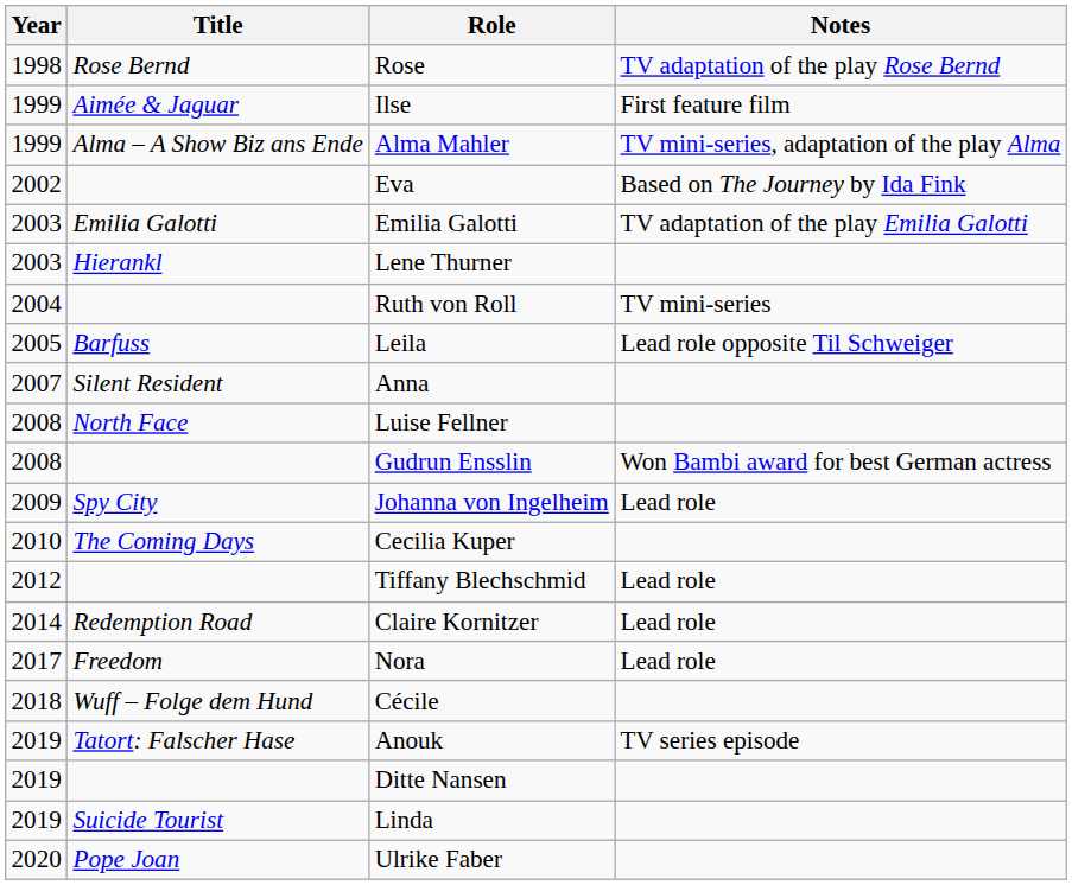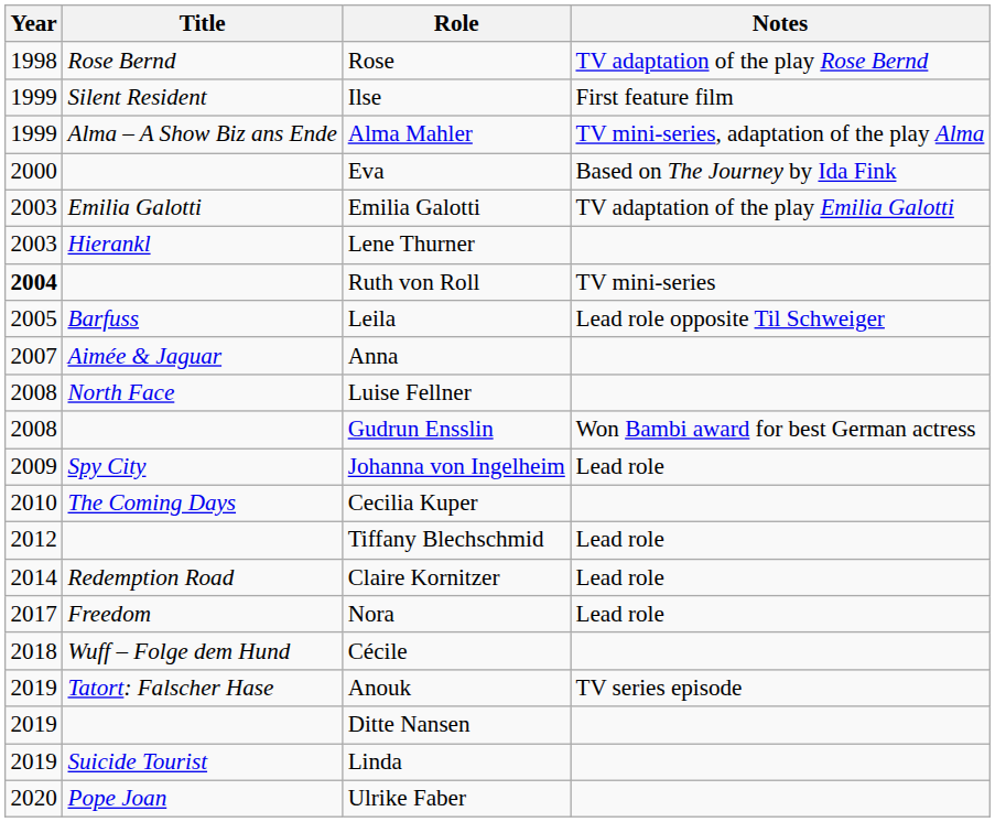Ilse | Title: Aimée & Jaguar -> Silent Resident
Eva | Year: 2002 -> 2000
Ruth von Roll | Year: normal -> bold
Anna | Title: Silent Resident -> Aimée & Jaguar
